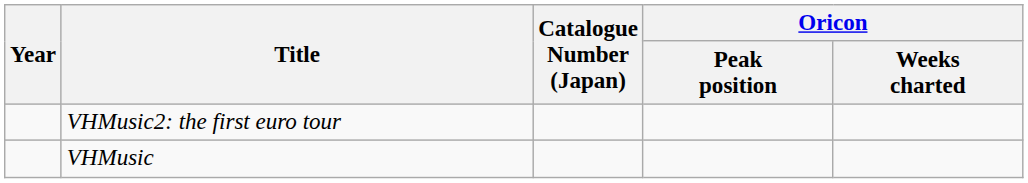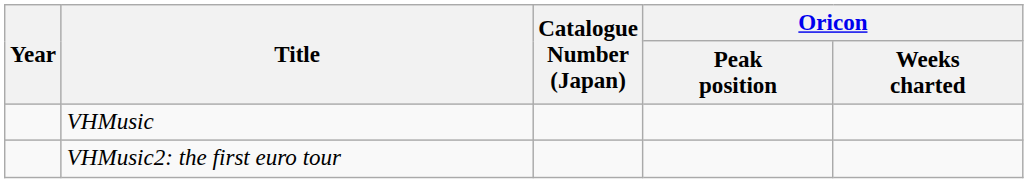rows swapped: VHMusic <-> VHMusic2: the first euro tour
